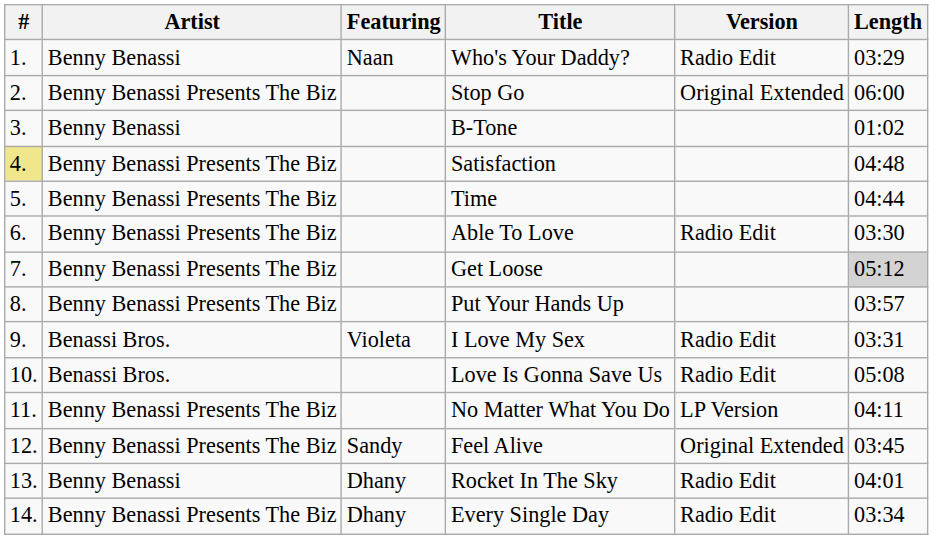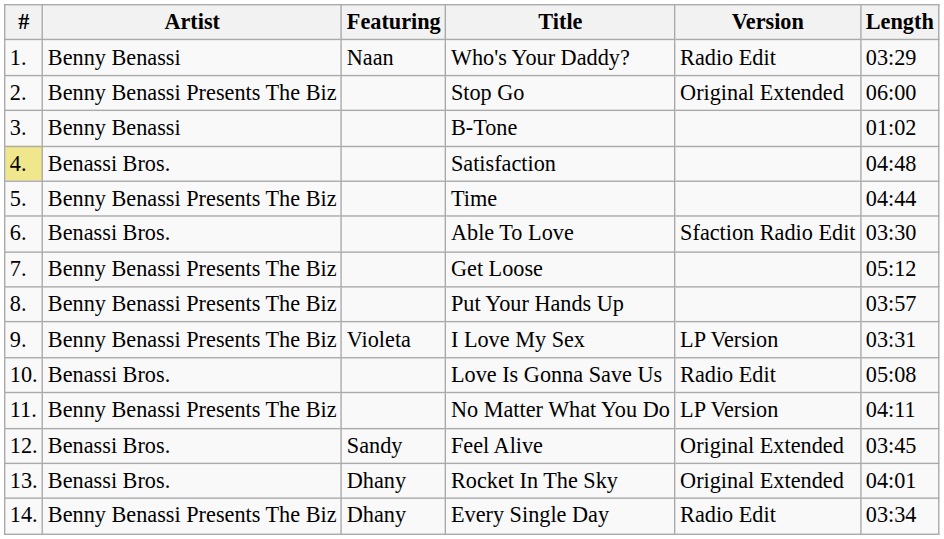Satisfaction | Artist: Benny Benassi Presents The Biz -> Benassi Bros.
Able To Love | Artist: Benny Benassi Presents The Biz -> Benassi Bros.
Able To Love | Version: Radio Edit -> Sfaction Radio Edit
Get Loose | Length: lightgrey background -> no background
I Love My Sex | Artist: Benassi Bros. -> Benny Benassi Presents The Biz
I Love My Sex | Version: Radio Edit -> LP Version
Feel Alive | Artist: Benny Benassi Presents The Biz -> Benassi Bros.
Rocket In The Sky | Artist: Benny Benassi -> Benassi Bros.
Rocket In The Sky | Version: Radio Edit -> Original Extended
